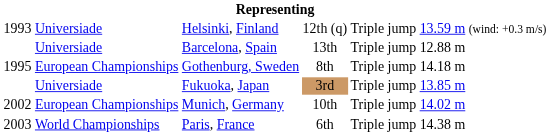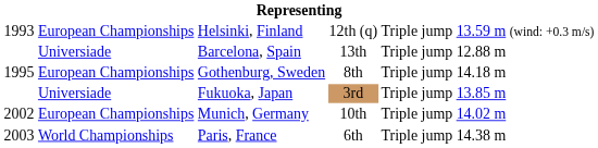Helsinki, Finland | column 2: Universiade -> European Championships
